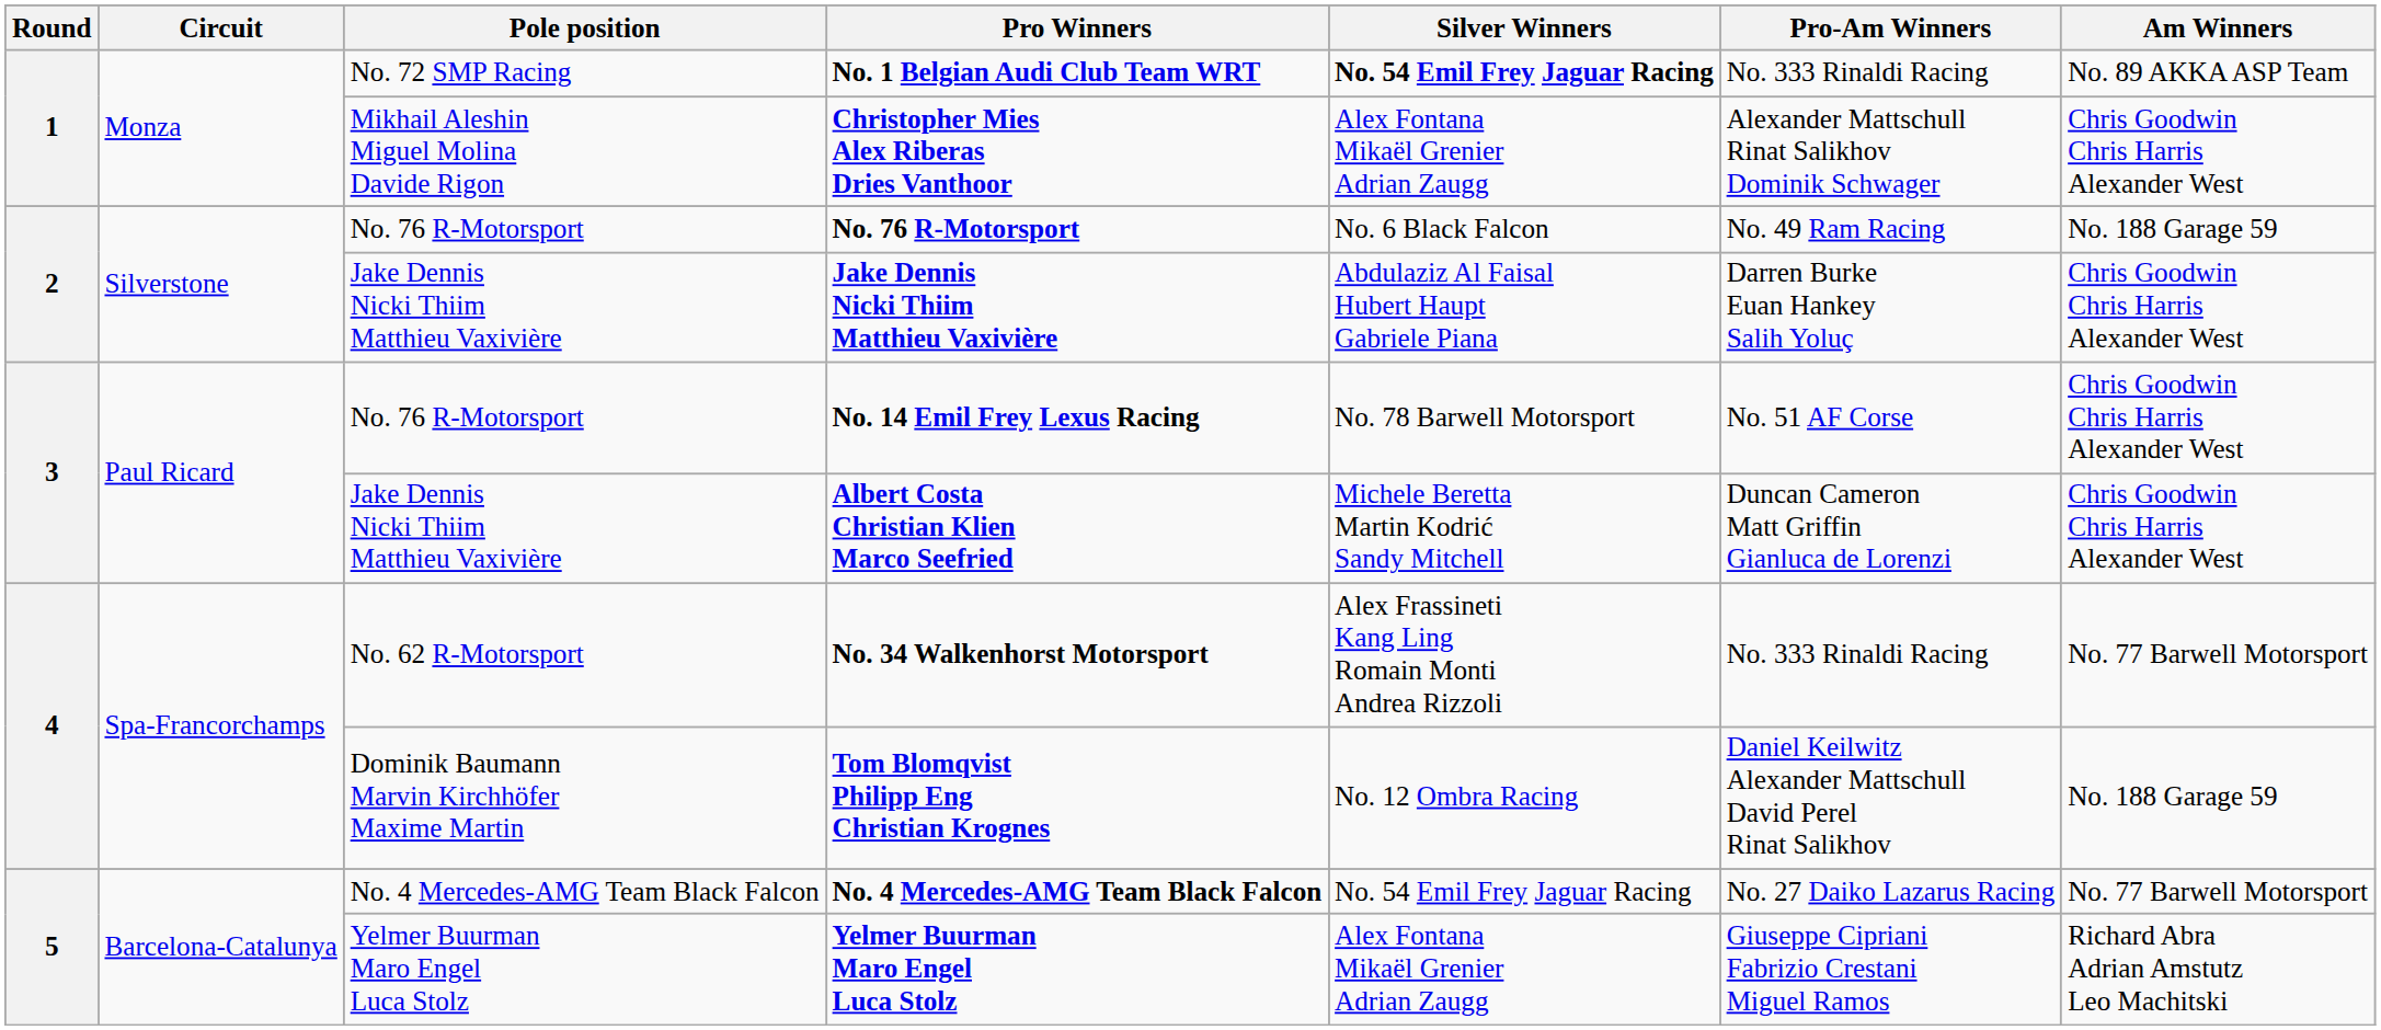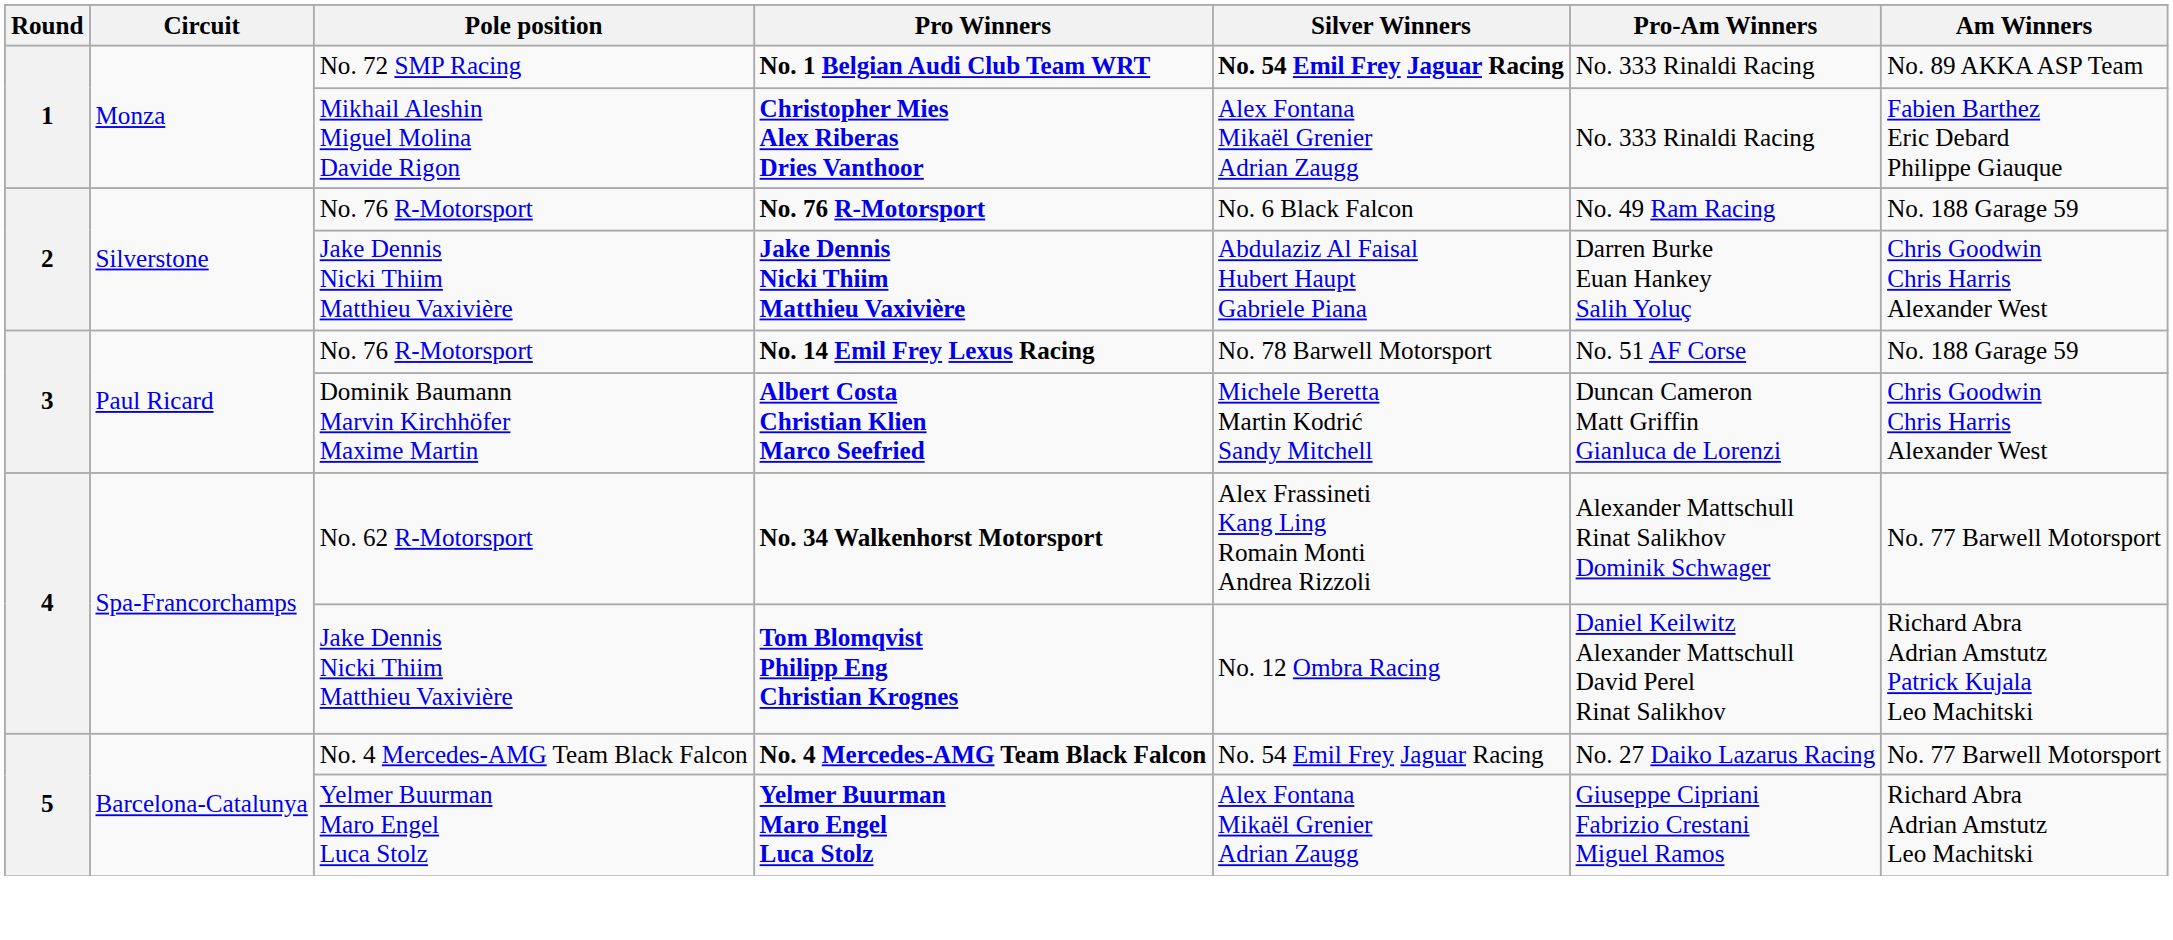Christopher Mies Alex Riberas Dries Vanthoor | Pro-Am Winners: Alexander Mattschull Rinat Salikhov Dominik Schwager -> No. 333 Rinaldi Racing
Christopher Mies Alex Riberas Dries Vanthoor | Am Winners: Chris Goodwin Chris Harris Alexander West -> Fabien Barthez Eric Debard Philippe Giauque
No. 14 Emil Frey Lexus Racing | Am Winners: Chris Goodwin Chris Harris Alexander West -> No. 188 Garage 59
Albert Costa Christian Klien Marco Seefried | Pole position: Jake Dennis Nicki Thiim Matthieu Vaxivière -> Dominik Baumann Marvin Kirchhöfer Maxime Martin
No. 34 Walkenhorst Motorsport | Pro-Am Winners: No. 333 Rinaldi Racing -> Alexander Mattschull Rinat Salikhov Dominik Schwager
Tom Blomqvist Philipp Eng Christian Krognes | Pole position: Dominik Baumann Marvin Kirchhöfer Maxime Martin -> Jake Dennis Nicki Thiim Matthieu Vaxivière
Tom Blomqvist Philipp Eng Christian Krognes | Am Winners: No. 188 Garage 59 -> Richard Abra Adrian Amstutz Patrick Kujala Leo Machitski
